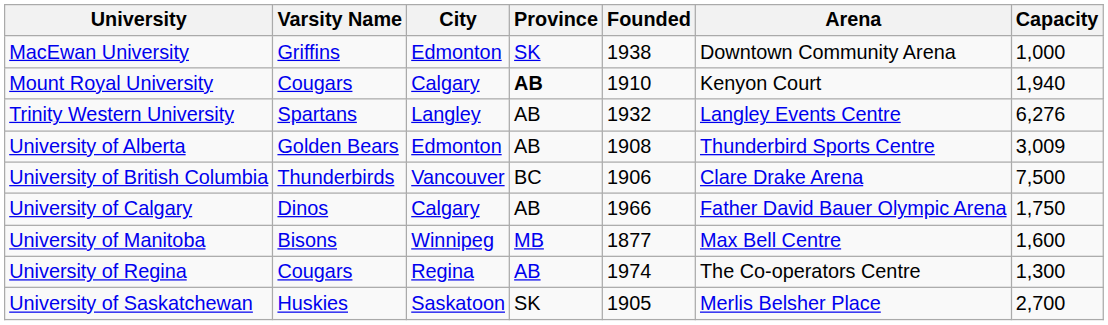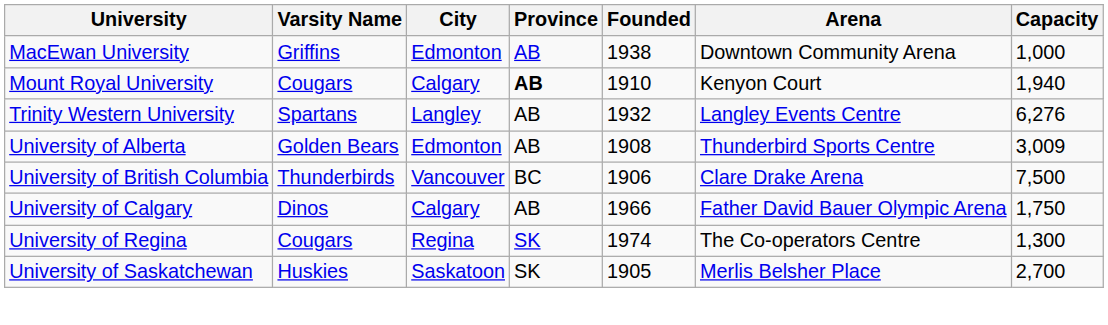MacEwan University | Province: SK -> AB
- row: University of Manitoba | Bisons | Winnipeg | MB | 1877 | Max Bell Centre | 1,600
University of Regina | Province: AB -> SK
